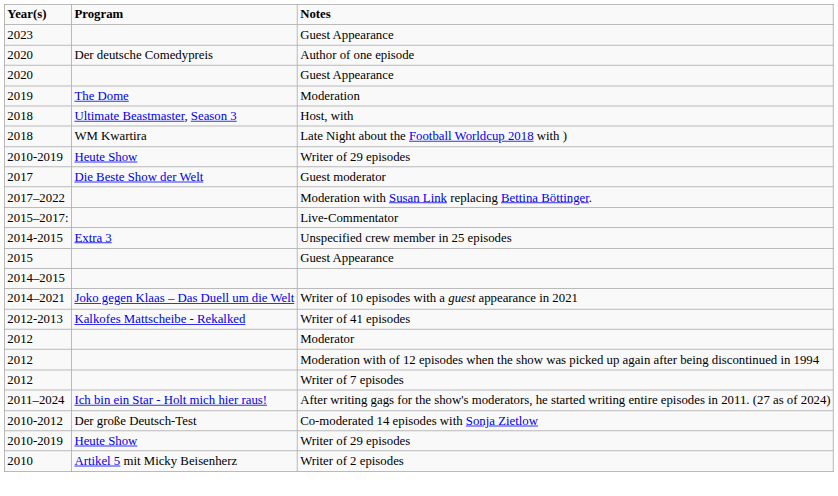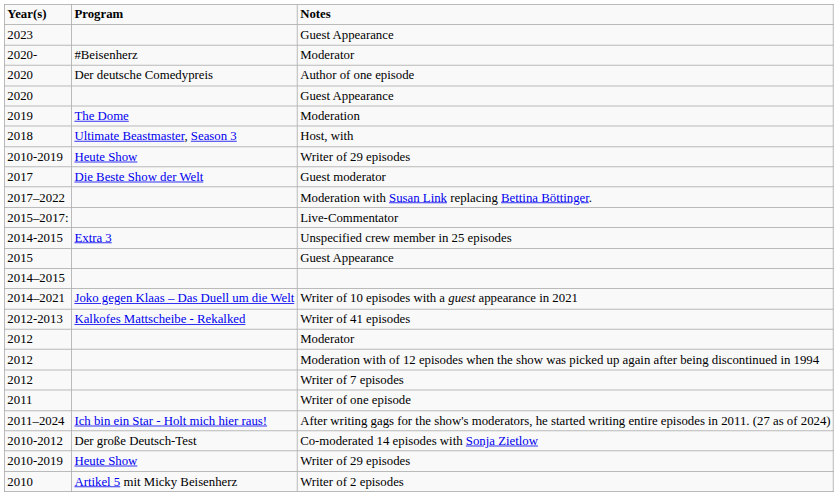+ row: 2020- | #Beisenherz | Moderator
- row: 2018 | WM Kwartira | Late Night about the Football Worldcup 2018 with )
+ row: 2011 | Writer of one episode
